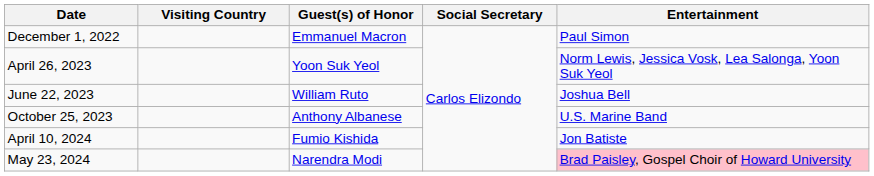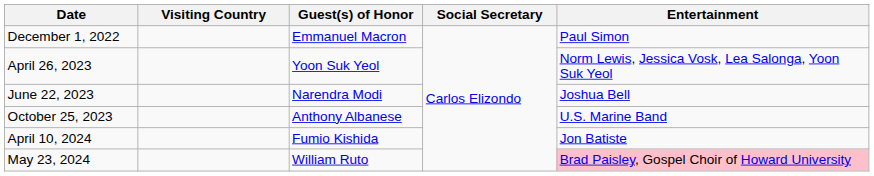June 22, 2023 | Guest(s) of Honor: William Ruto -> Narendra Modi
May 23, 2024 | Guest(s) of Honor: Narendra Modi -> William Ruto
